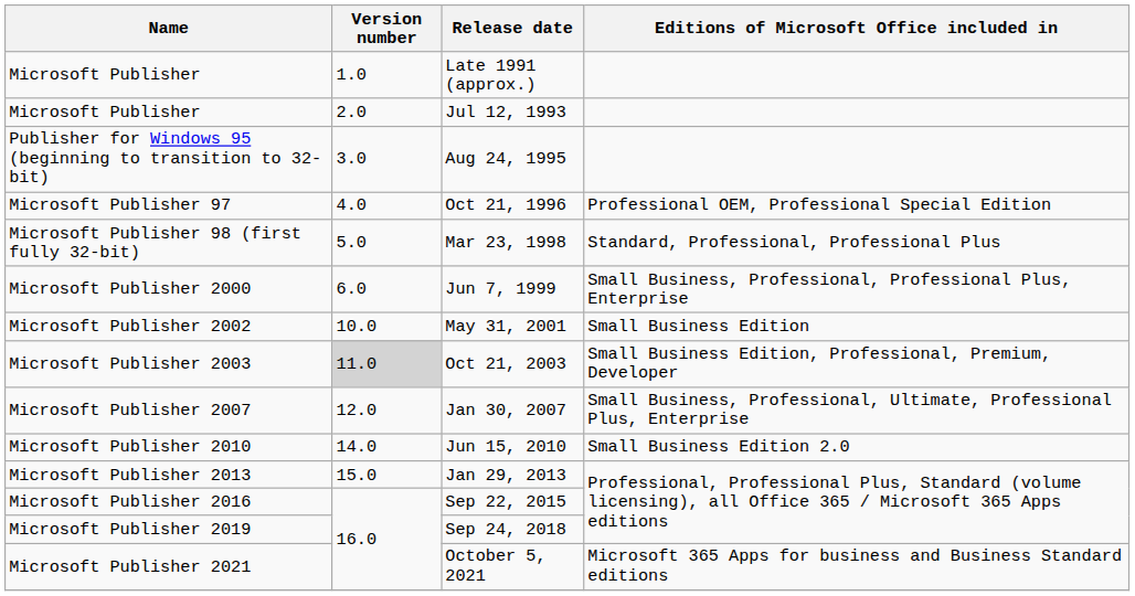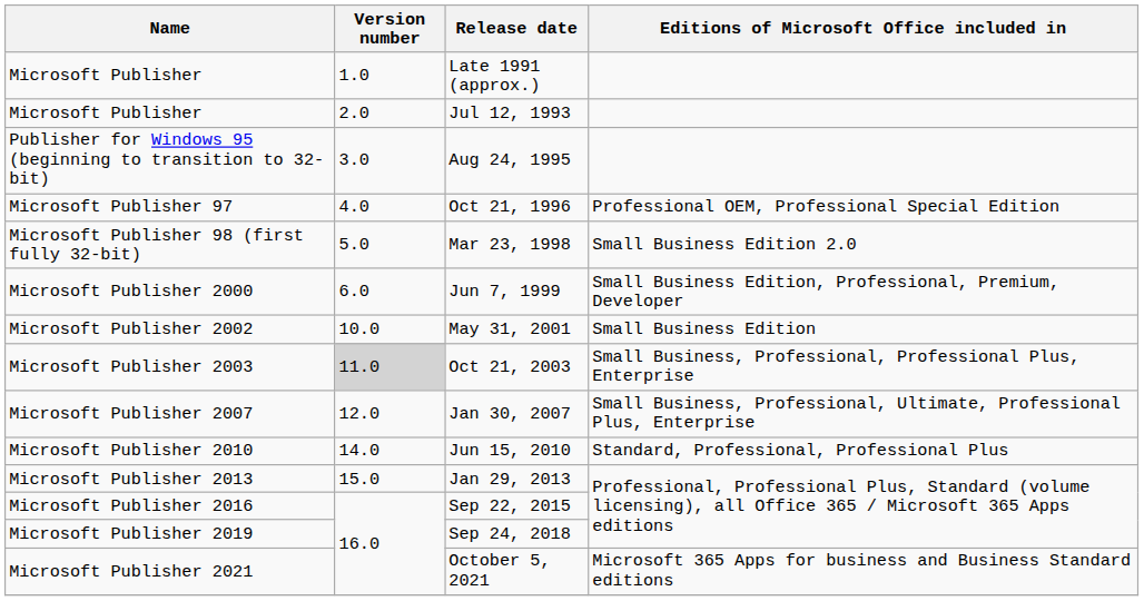Mar 23, 1998 | Editions of Microsoft Office included in: Standard, Professional, Professional Plus -> Small Business Edition 2.0
Jun 7, 1999 | Editions of Microsoft Office included in: Small Business, Professional, Professional Plus, Enterprise -> Small Business Edition, Professional, Premium, Developer
Oct 21, 2003 | Editions of Microsoft Office included in: Small Business Edition, Professional, Premium, Developer -> Small Business, Professional, Professional Plus, Enterprise
Jun 15, 2010 | Editions of Microsoft Office included in: Small Business Edition 2.0 -> Standard, Professional, Professional Plus
